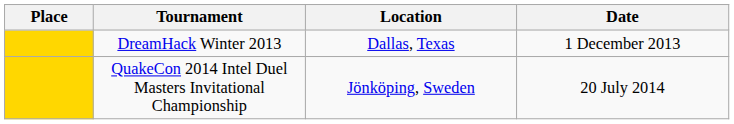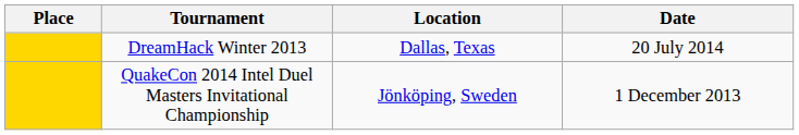DreamHack Winter 2013 | Date: 1 December 2013 -> 20 July 2014
QuakeCon 2014 Intel Duel Masters Invitational Championship | Date: 20 July 2014 -> 1 December 2013
